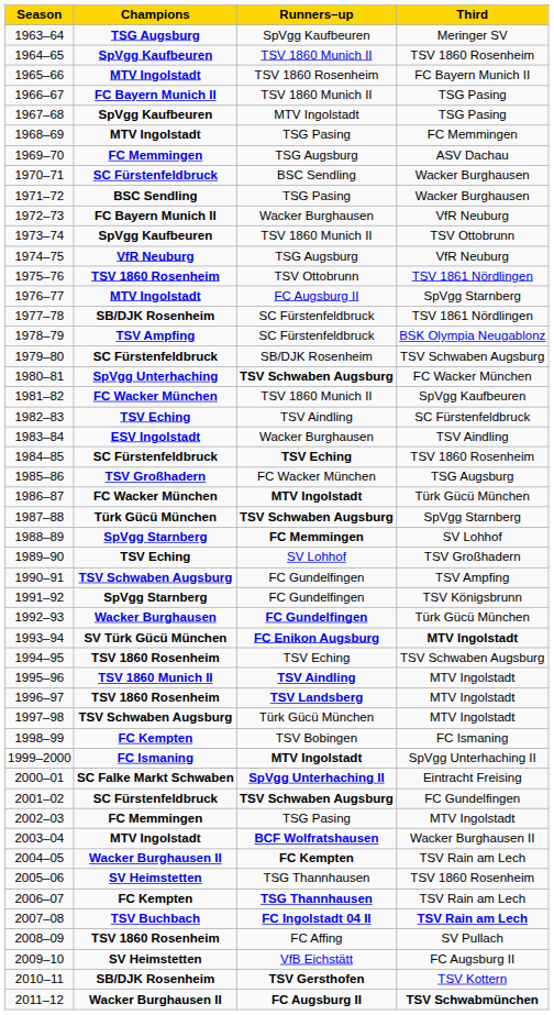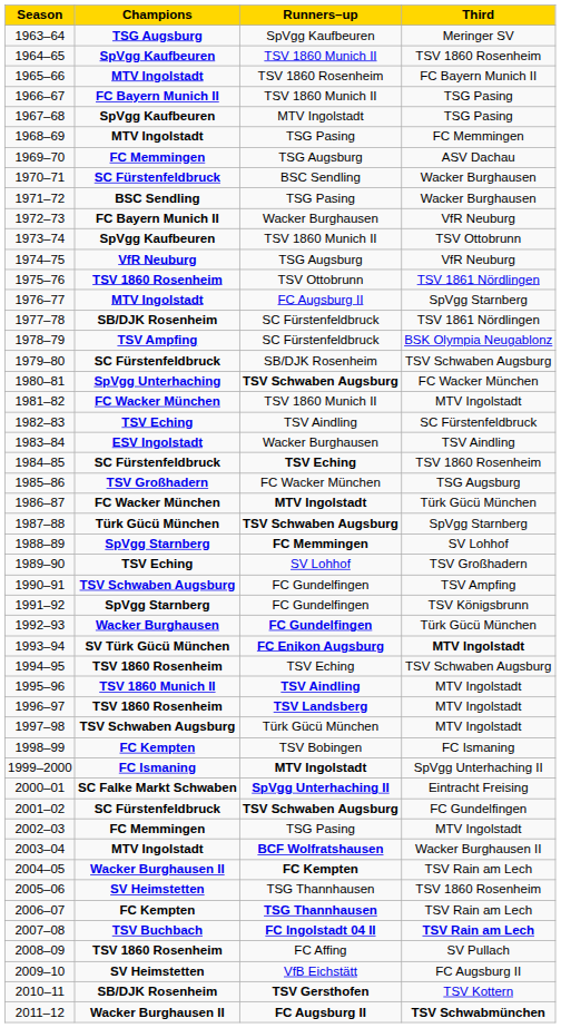1981–82 | Third: SpVgg Kaufbeuren -> MTV Ingolstadt
